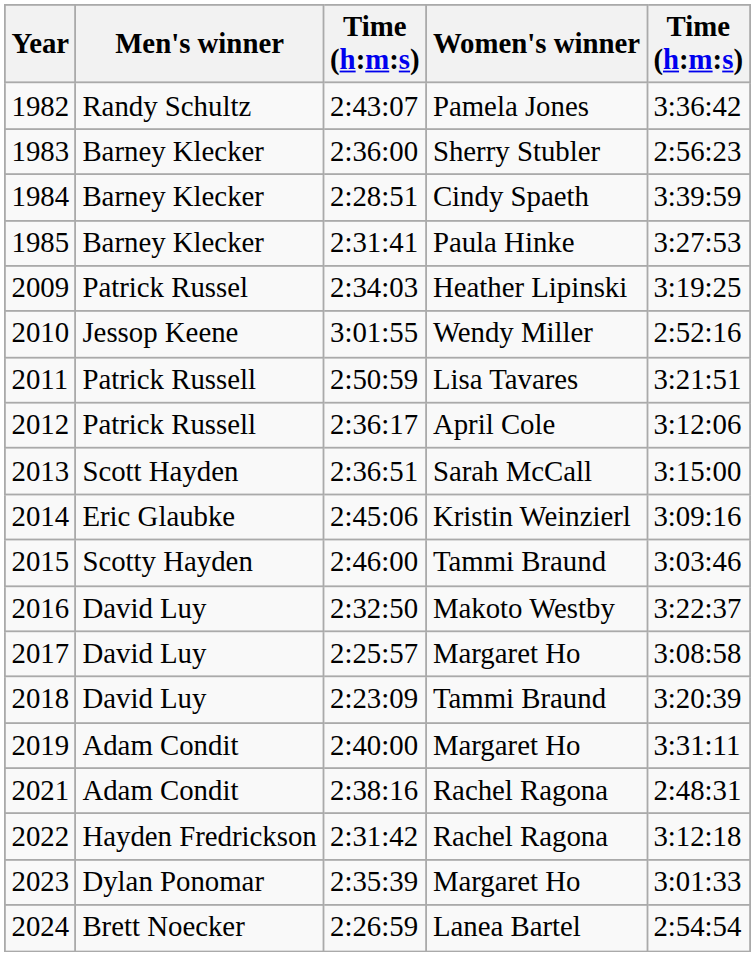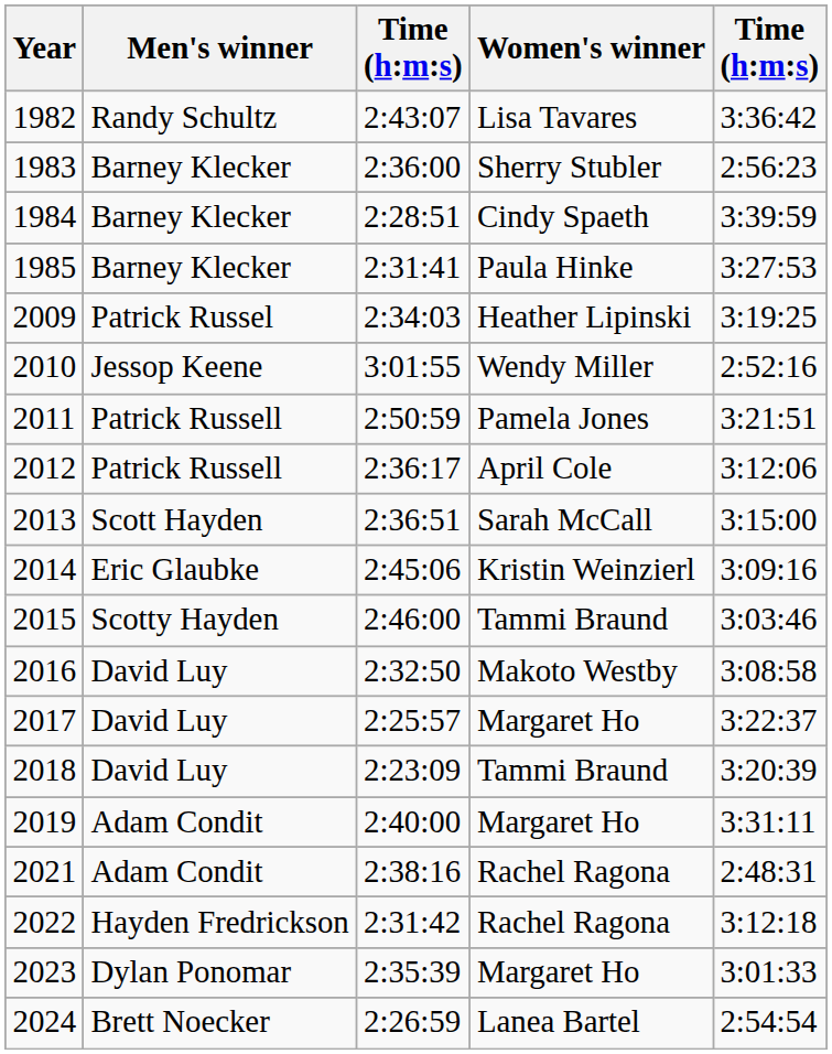1982 | Women's winner: Pamela Jones -> Lisa Tavares
2011 | Women's winner: Lisa Tavares -> Pamela Jones
2016 | column 5: 3:22:37 -> 3:08:58
2017 | column 5: 3:08:58 -> 3:22:37
